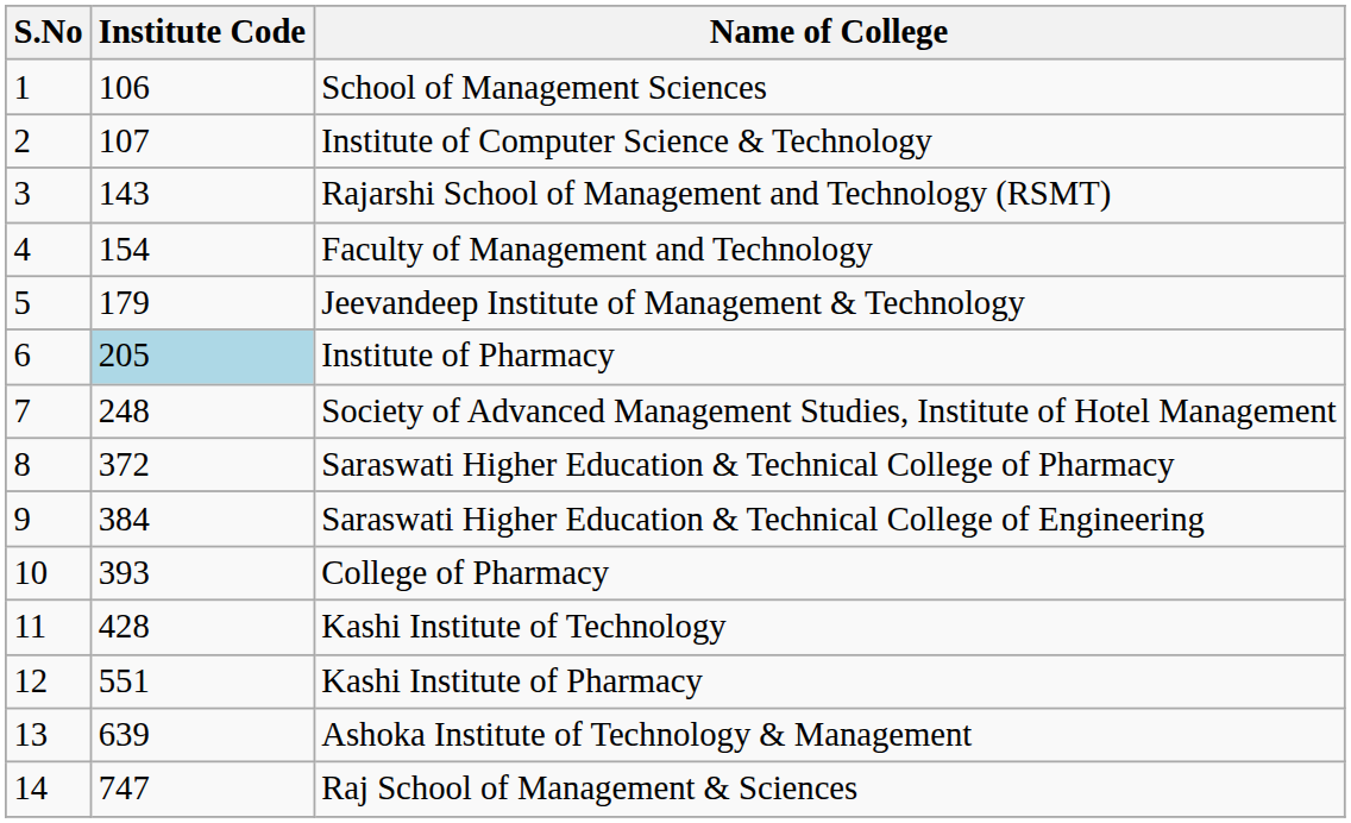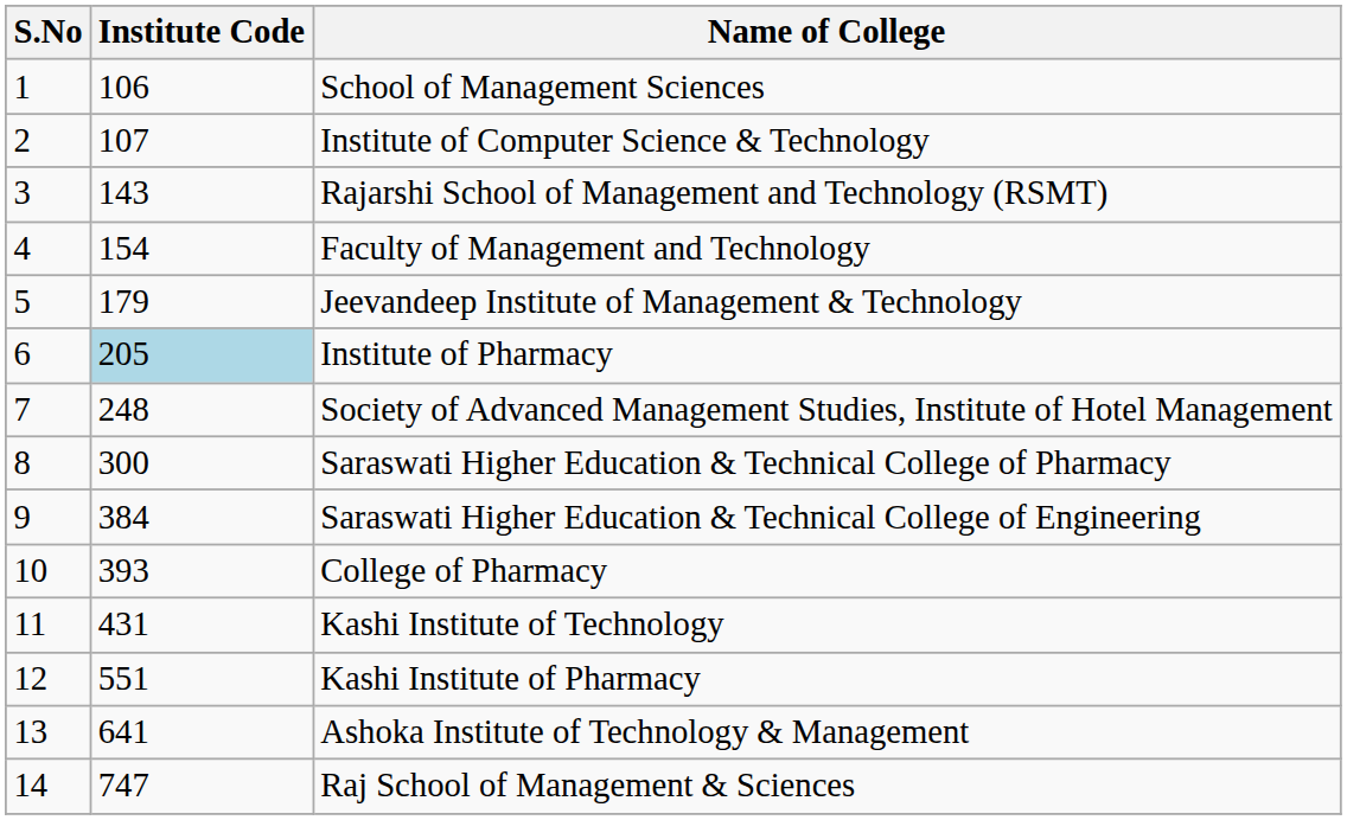Saraswati Higher Education & Technical College of Pharmacy | Institute Code: 372 -> 300
Kashi Institute of Technology | Institute Code: 428 -> 431
Ashoka Institute of Technology & Management | Institute Code: 639 -> 641
